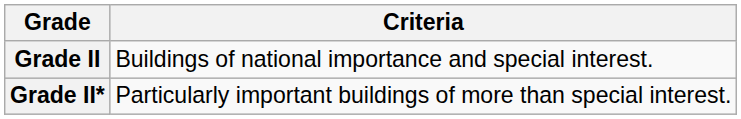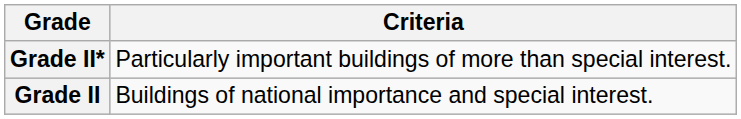rows swapped: Grade II* <-> Grade II
